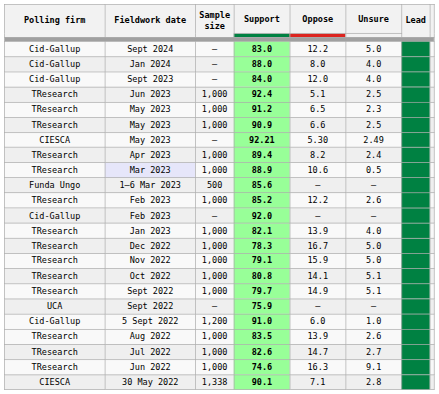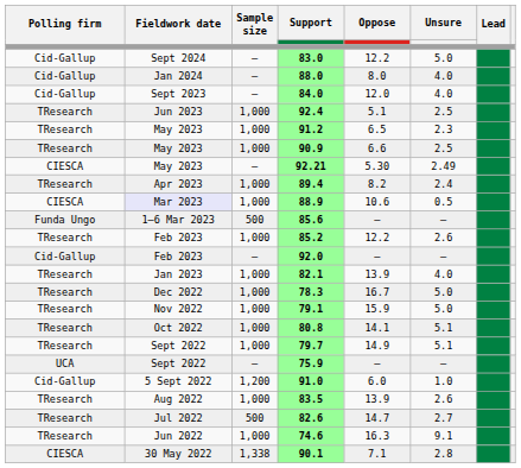88.9 | Polling firm: TResearch -> CIESCA
82.6 | Sample size: 1,000 -> 500
